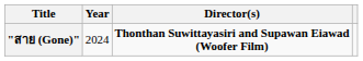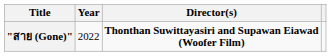"สาย (Gone)" | Year: 2024 -> 2022
